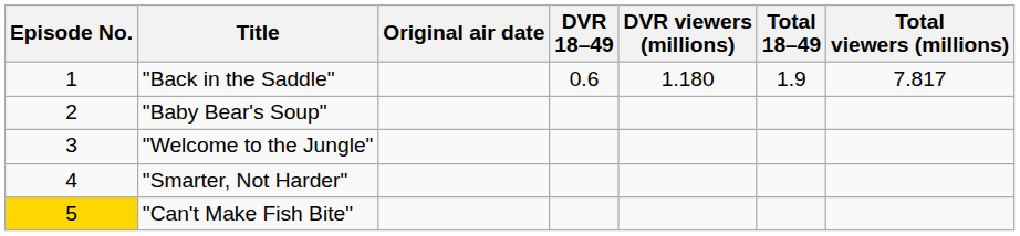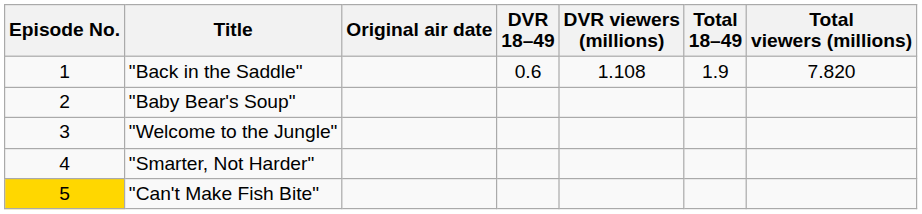"Back in the Saddle" | DVR viewers (millions): 1.180 -> 1.108
"Back in the Saddle" | Total viewers (millions): 7.817 -> 7.820
